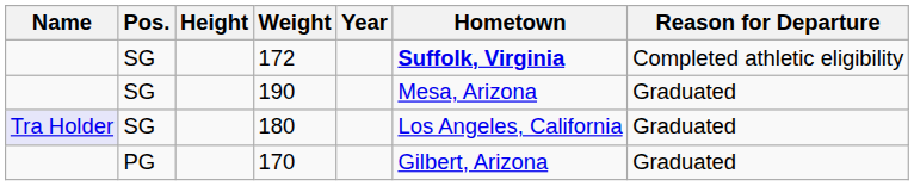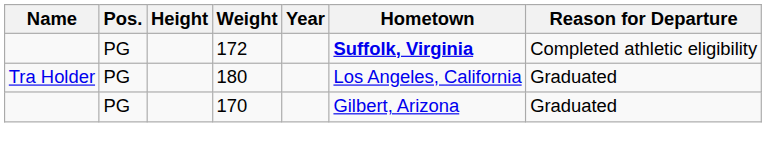172 | Pos.: SG -> PG
- row: SG | 190 | Mesa, Arizona | Graduated
180 | Name: lavender background -> no background
180 | Pos.: SG -> PG
